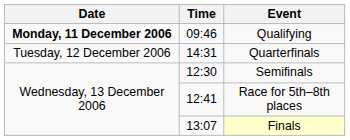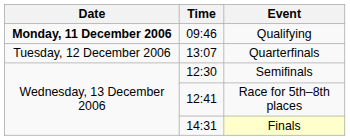Quarterfinals | Time: 14:31 -> 13:07
Finals | Time: 13:07 -> 14:31
